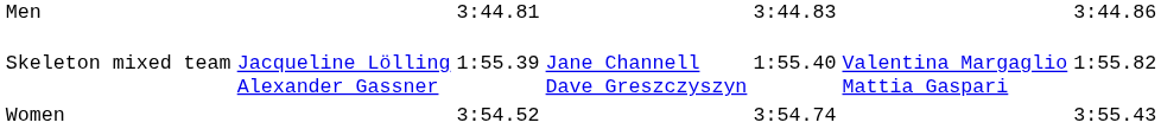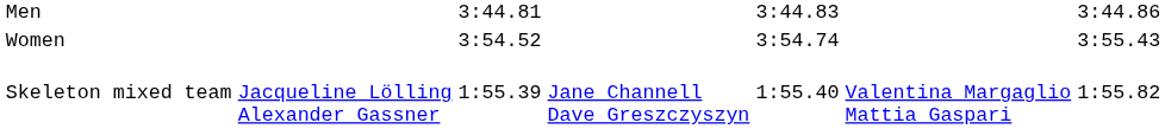rows swapped: Women <-> Skeleton mixed team
